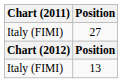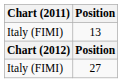rows swapped: 13 <-> 27
